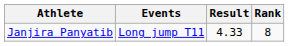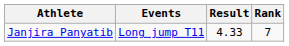Janjira Panyatib | Rank: 8 -> 7
